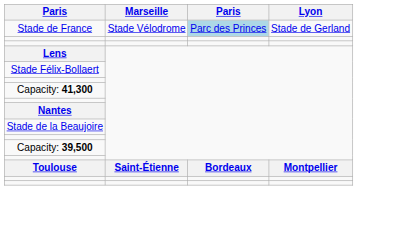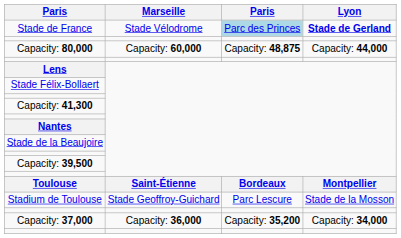Stade de France | Lyon: normal -> bold
+ row: Capacity: 80,000 | Capacity: 60,000 | Capacity: 48,875 | Capacity: 44,000
+ row: Stadium de Toulouse | Stade Geoffroy-Guichard | Parc Lescure | Stade de la Mosson
+ row: Capacity: 37,000 | Capacity: 36,000 | Capacity: 35,200 | Capacity: 34,000
